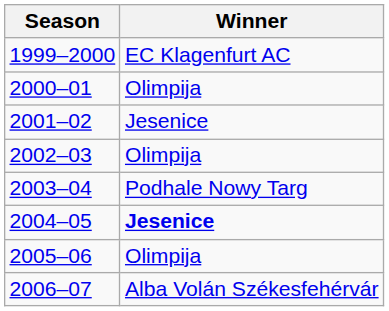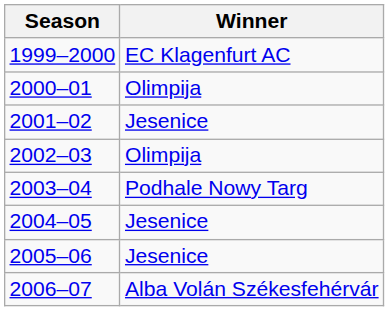2004–05 | Winner: bold -> normal
2005–06 | Winner: Olimpija -> Jesenice
